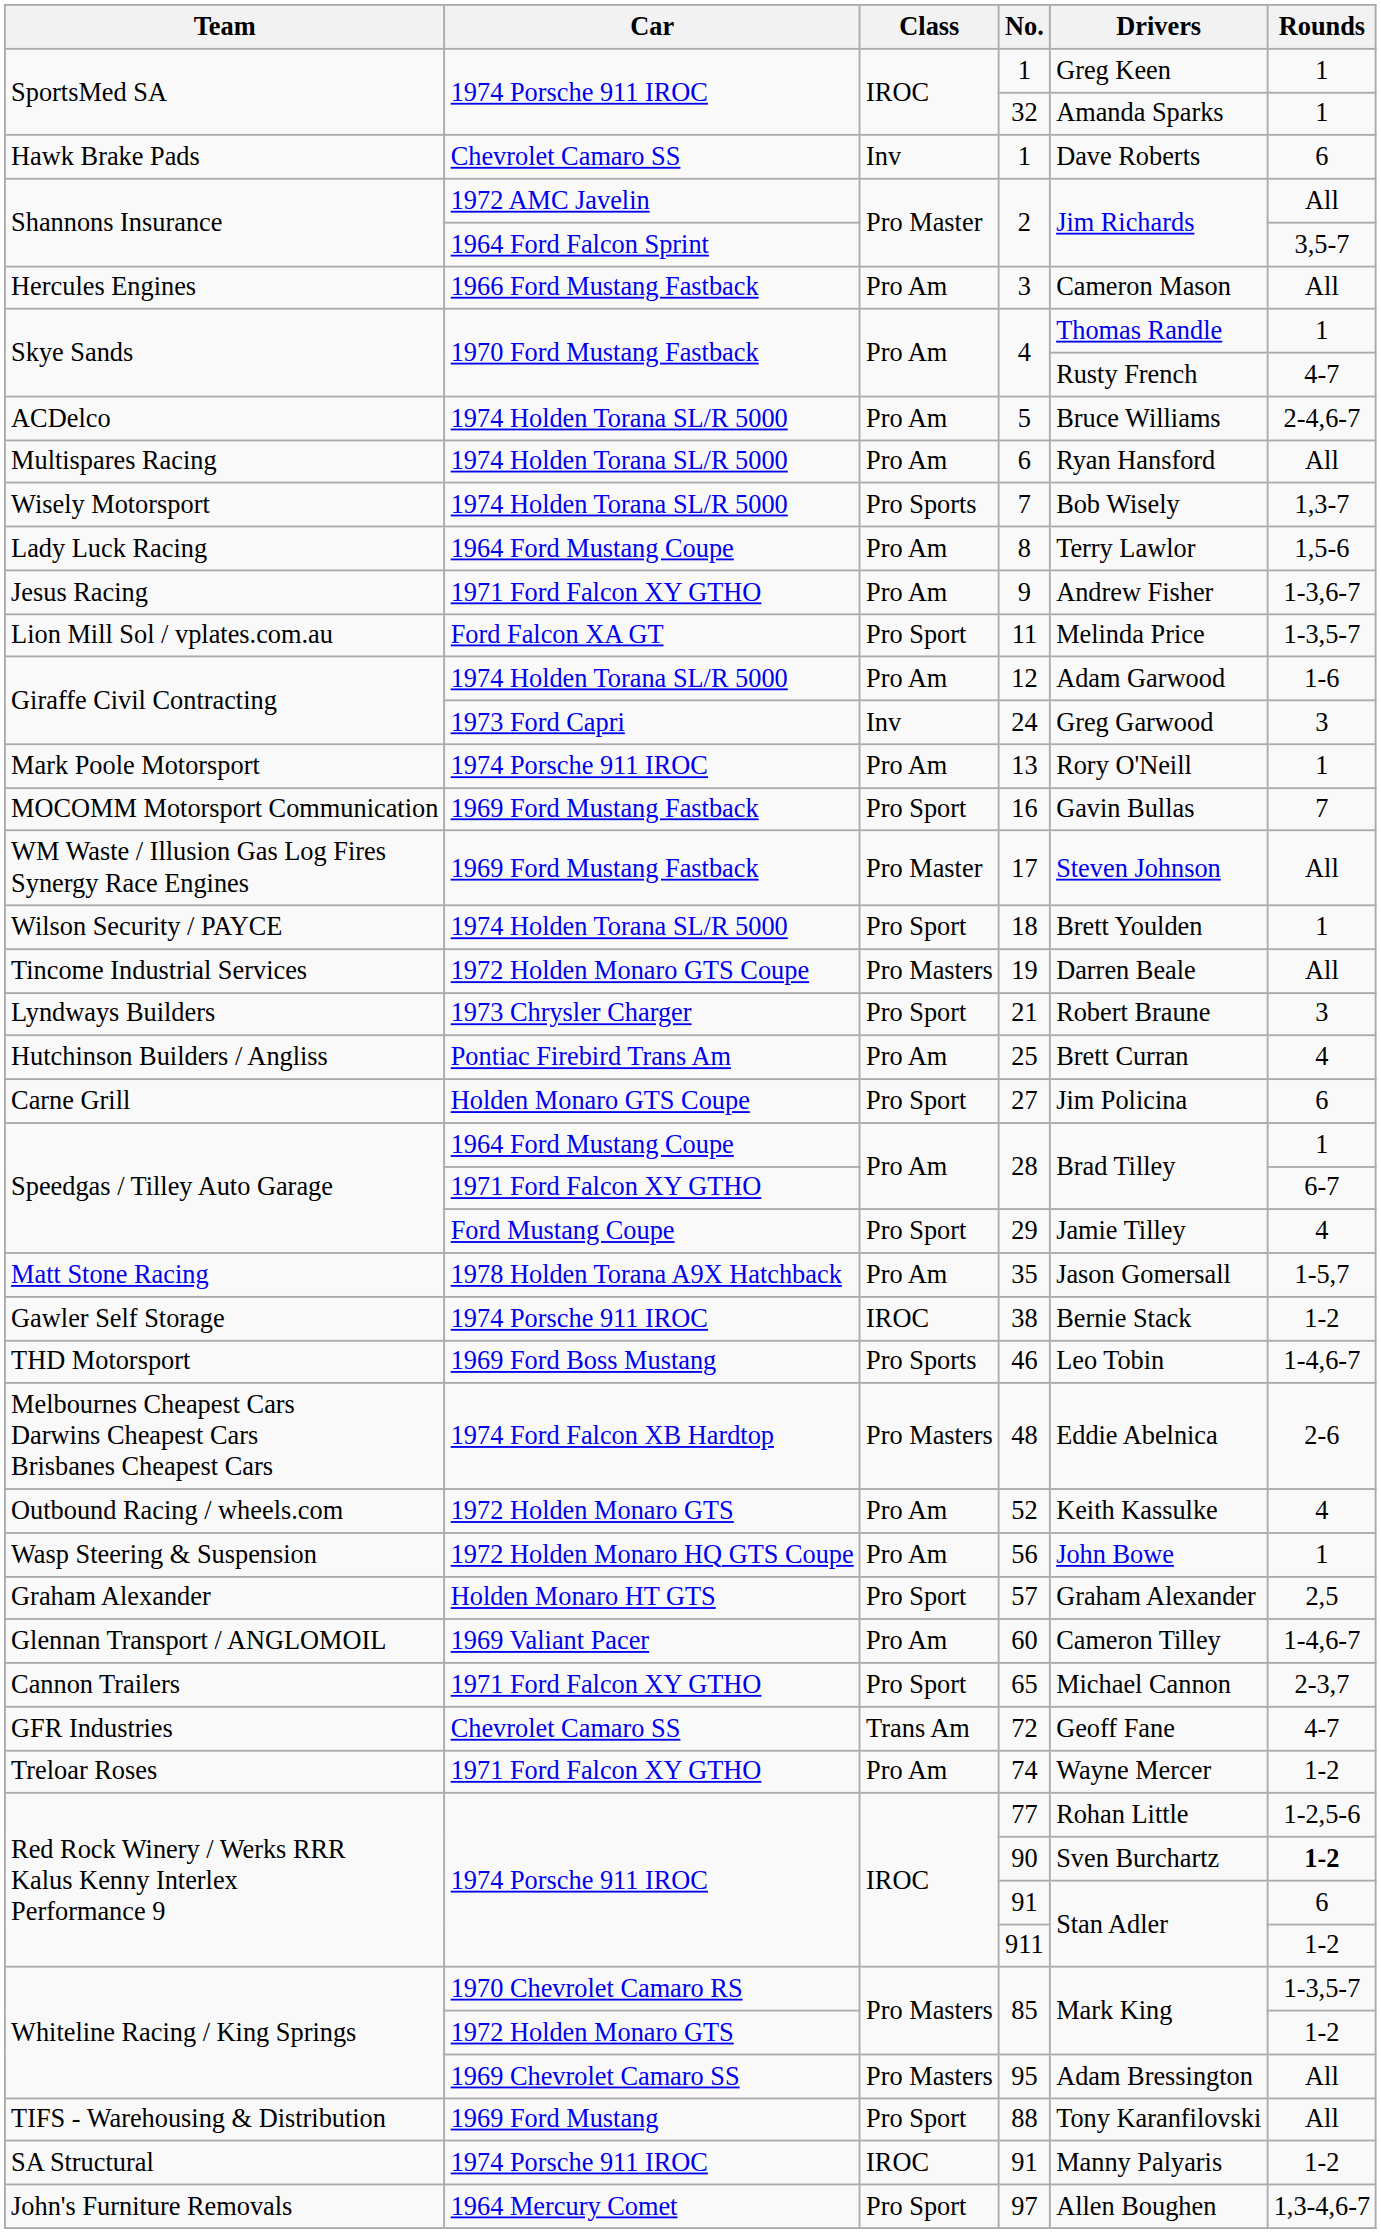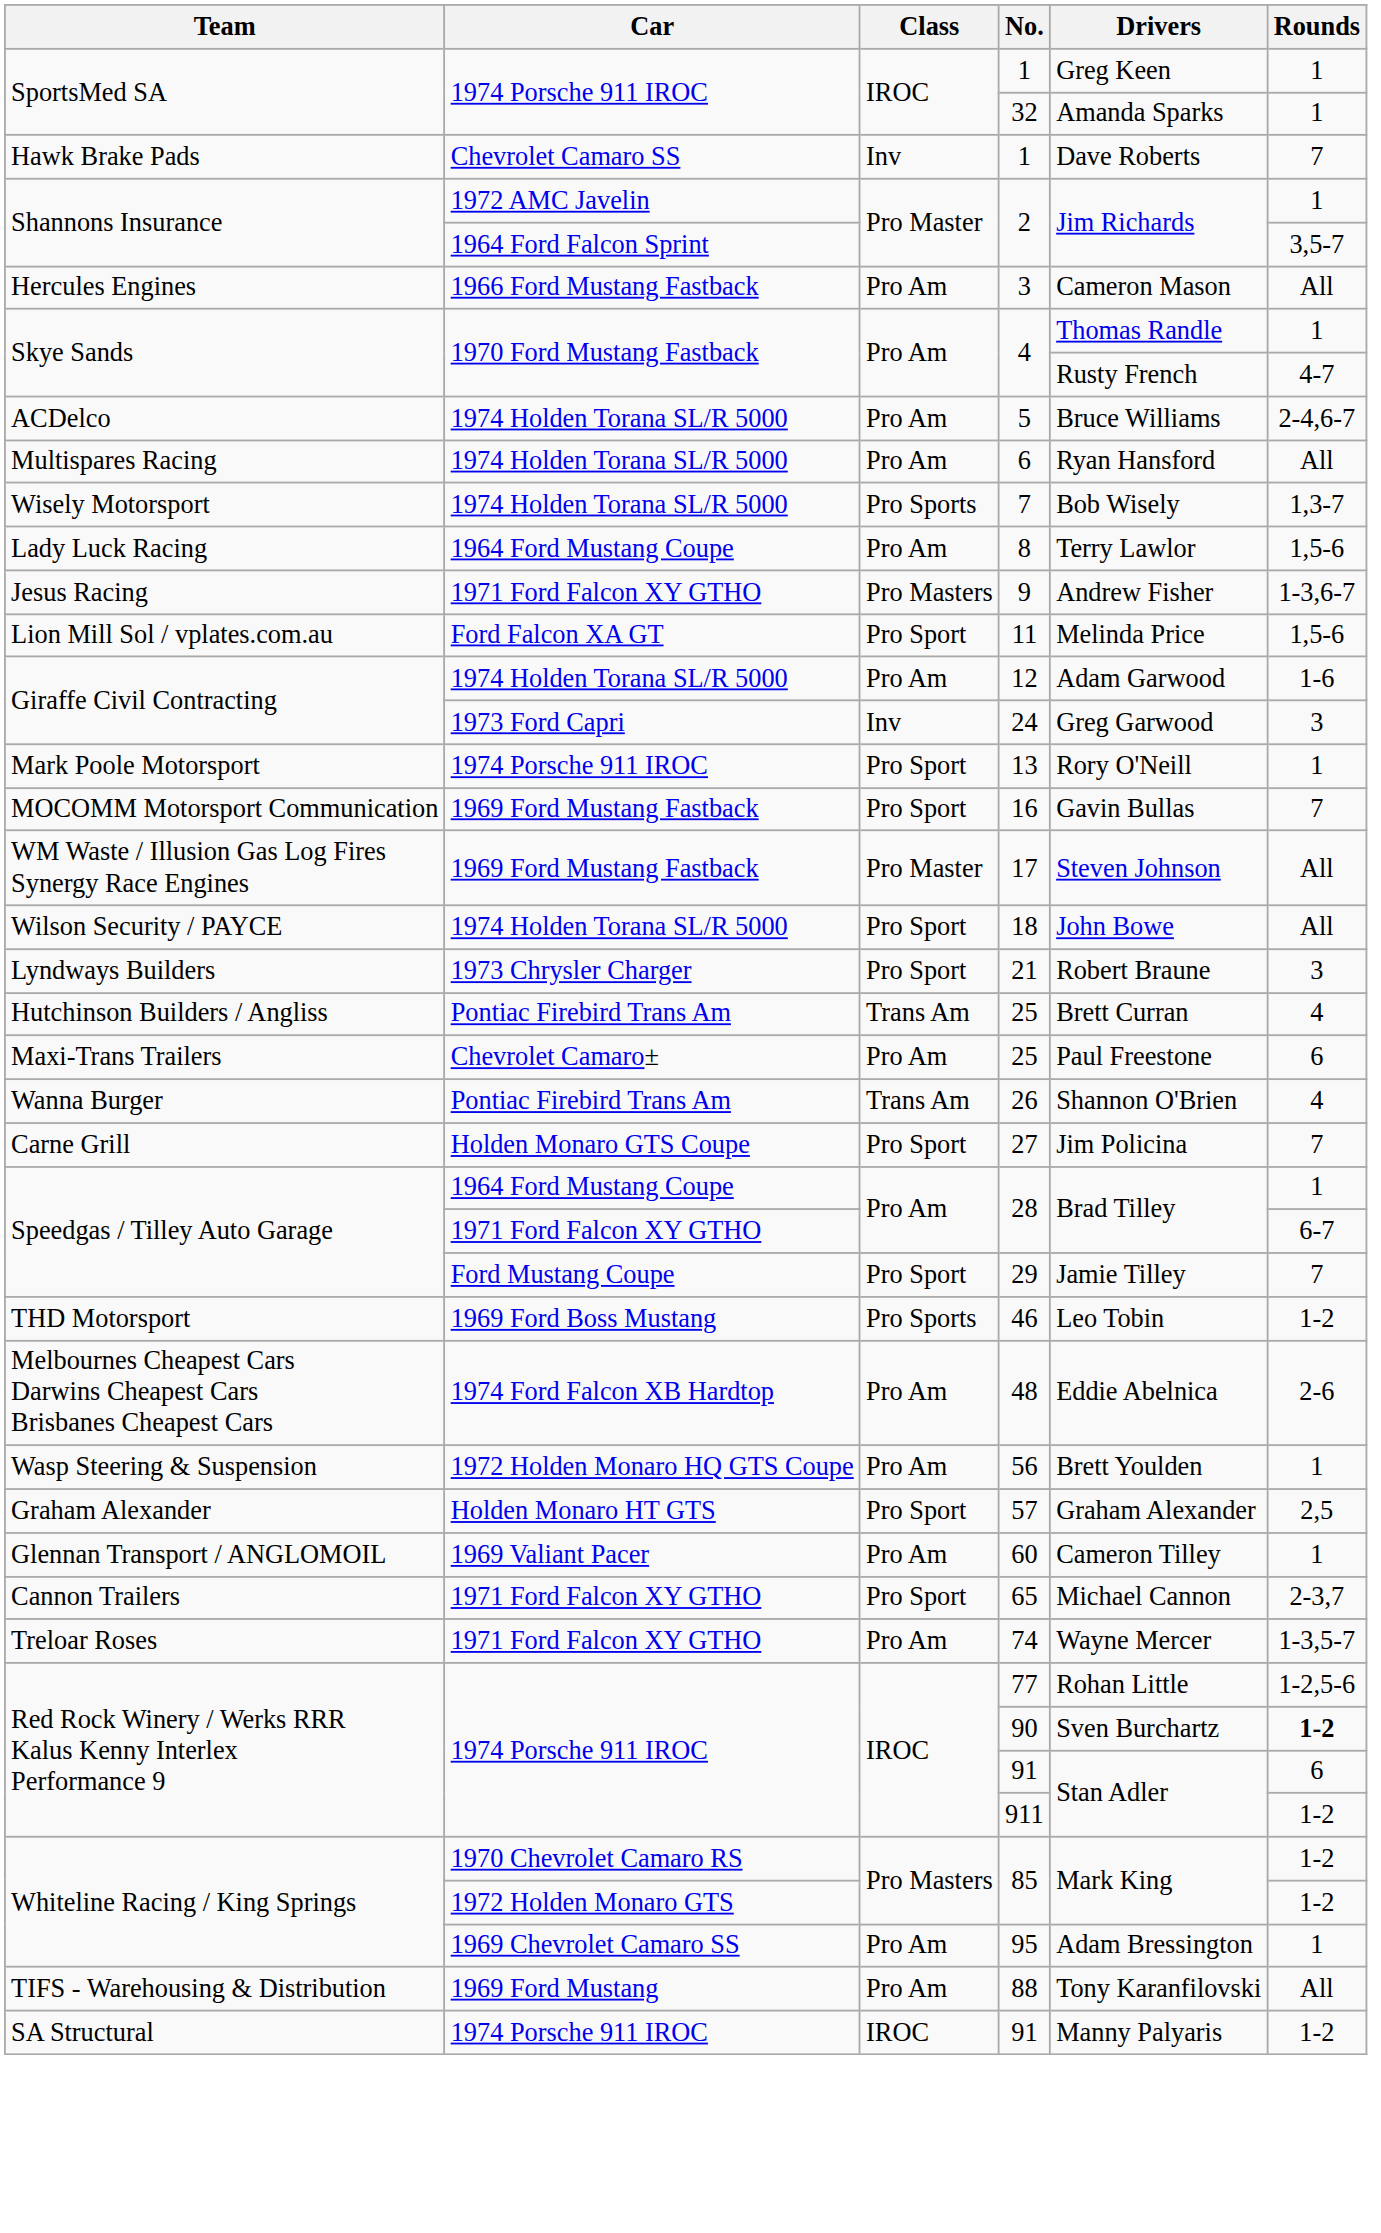Chevrolet Camaro SS / 1 | Rounds: 6 -> 7
1972 AMC Javelin / 2 | Rounds: All -> 1
9 | Class: Pro Am -> Pro Masters
11 | Rounds: 1-3,5-7 -> 1,5-6
13 | Class: Pro Am -> Pro Sport
18 | Drivers: Brett Youlden -> John Bowe
18 | Rounds: 1 -> All
- row: Tincome Industrial Services | 1972 Holden Monaro GTS Coupe | Pro Masters | 19 | Darren Beale | All
Pontiac Firebird Trans Am / 25 | Class: Pro Am -> Trans Am
+ row: Maxi-Trans Trailers | Chevrolet Camaro± | Pro Am | 25 | Paul Freestone | 6
+ row: Wanna Burger | Pontiac Firebird Trans Am | Trans Am | 26 | Shannon O'Brien | 4
27 | Rounds: 6 -> 7
29 | Rounds: 4 -> 7
- row: Matt Stone Racing | 1978 Holden Torana A9X Hatchback | Pro Am | 35 | Jason Gomersall | 1-5,7
- row: Gawler Self Storage | 1974 Porsche 911 IROC | IROC | 38 | Bernie Stack | 1-2
46 | Rounds: 1-4,6-7 -> 1-2
48 | Class: Pro Masters -> Pro Am
- row: Outbound Racing / wheels.com | 1972 Holden Monaro GTS | Pro Am | 52 | Keith Kassulke | 4
56 | Drivers: John Bowe -> Brett Youlden
60 | Rounds: 1-4,6-7 -> 1
- row: GFR Industries | Chevrolet Camaro SS | Trans Am | 72 | Geoff Fane | 4-7
74 | Rounds: 1-2 -> 1-3,5-7
1970 Chevrolet Camaro RS / 85 | Rounds: 1-3,5-7 -> 1-2
95 | Class: Pro Masters -> Pro Am
95 | Rounds: All -> 1
88 | Class: Pro Sport -> Pro Am
- row: John's Furniture Removals | 1964 Mercury Comet | Pro Sport | 97 | Allen Boughen | 1,3-4,6-7
